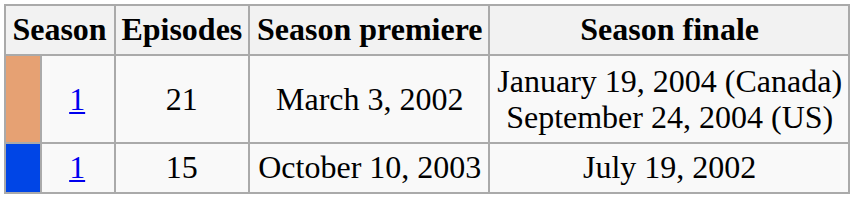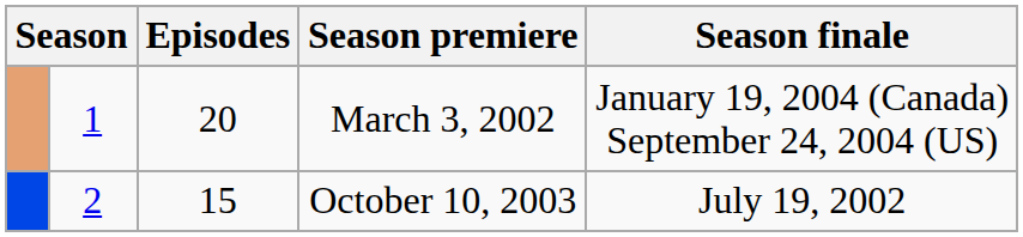March 3, 2002 | Episodes: 21 -> 20
October 10, 2003 | column 2: 1 -> 2
